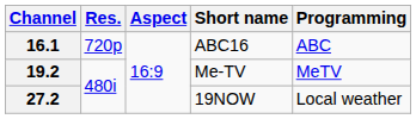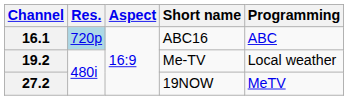16.1 | Res.: no background -> lightblue background
19.2 | Programming: MeTV -> Local weather
27.2 | Programming: Local weather -> MeTV
